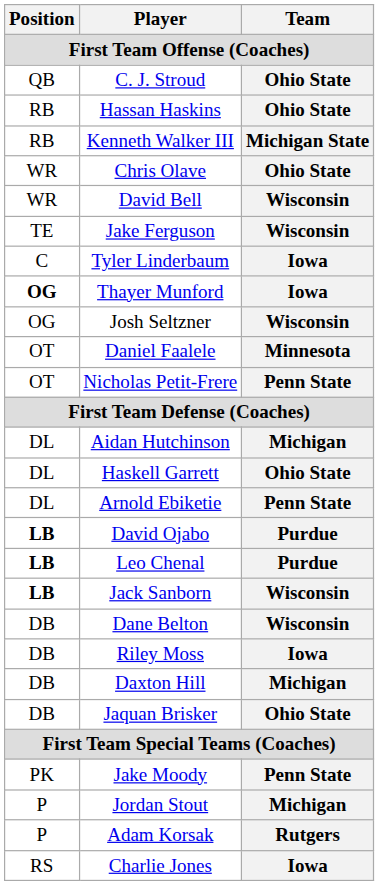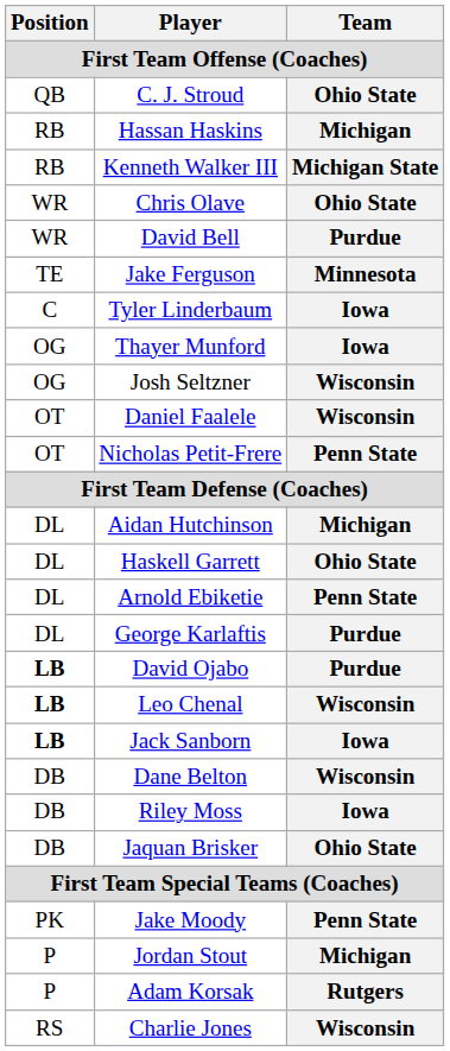Hassan Haskins | Team: Ohio State -> Michigan
David Bell | Team: Wisconsin -> Purdue
Jake Ferguson | Team: Wisconsin -> Minnesota
Thayer Munford | Position: bold -> normal
Daniel Faalele | Team: Minnesota -> Wisconsin
+ row: DL | George Karlaftis | Purdue
Leo Chenal | Team: Purdue -> Wisconsin
Jack Sanborn | Team: Wisconsin -> Iowa
- row: DB | Daxton Hill | Michigan
Charlie Jones | Team: Iowa -> Wisconsin
